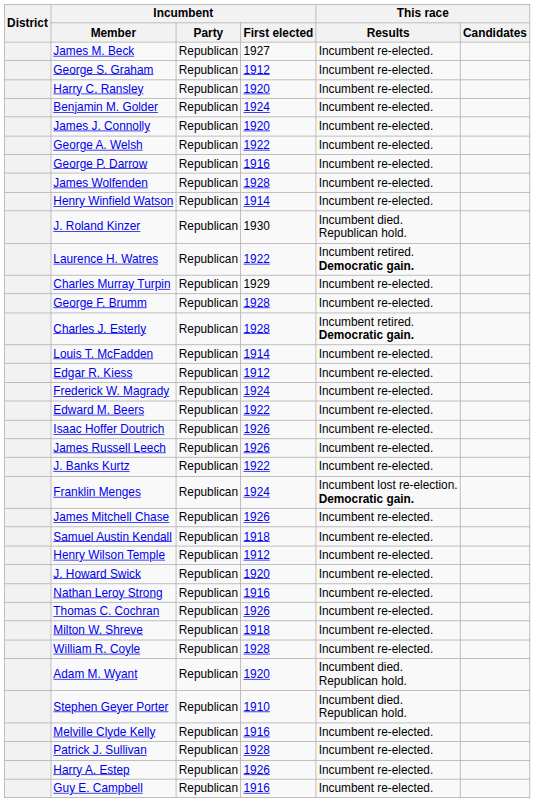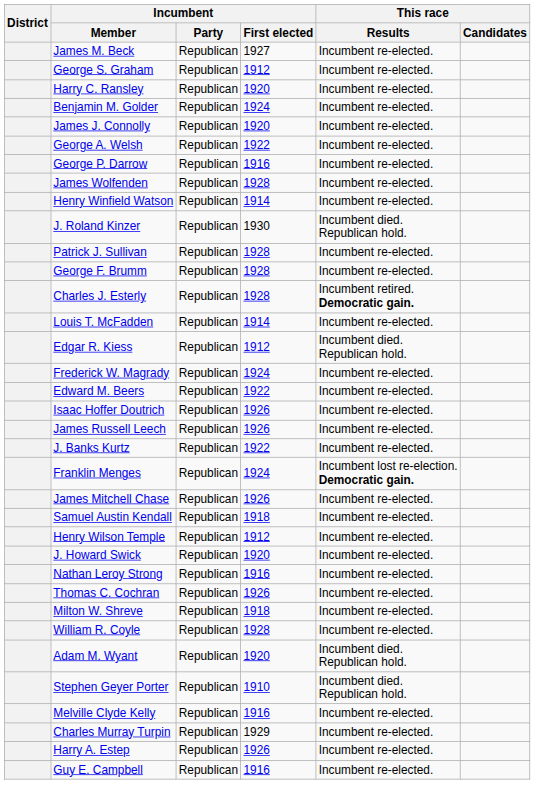- row: Laurence H. Watres | Republican | 1922 | Incumbent retired. Democratic gain.
rows swapped: Charles Murray Turpin <-> Patrick J. Sullivan
Edgar R. Kiess | This race / Results: Incumbent re-elected. -> Incumbent died. Republican hold.
